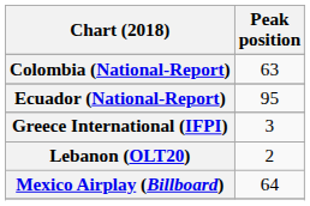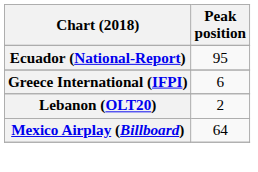- row: Colombia (National-Report) | 63
Greece International (IFPI) | Peak position: 3 -> 6
